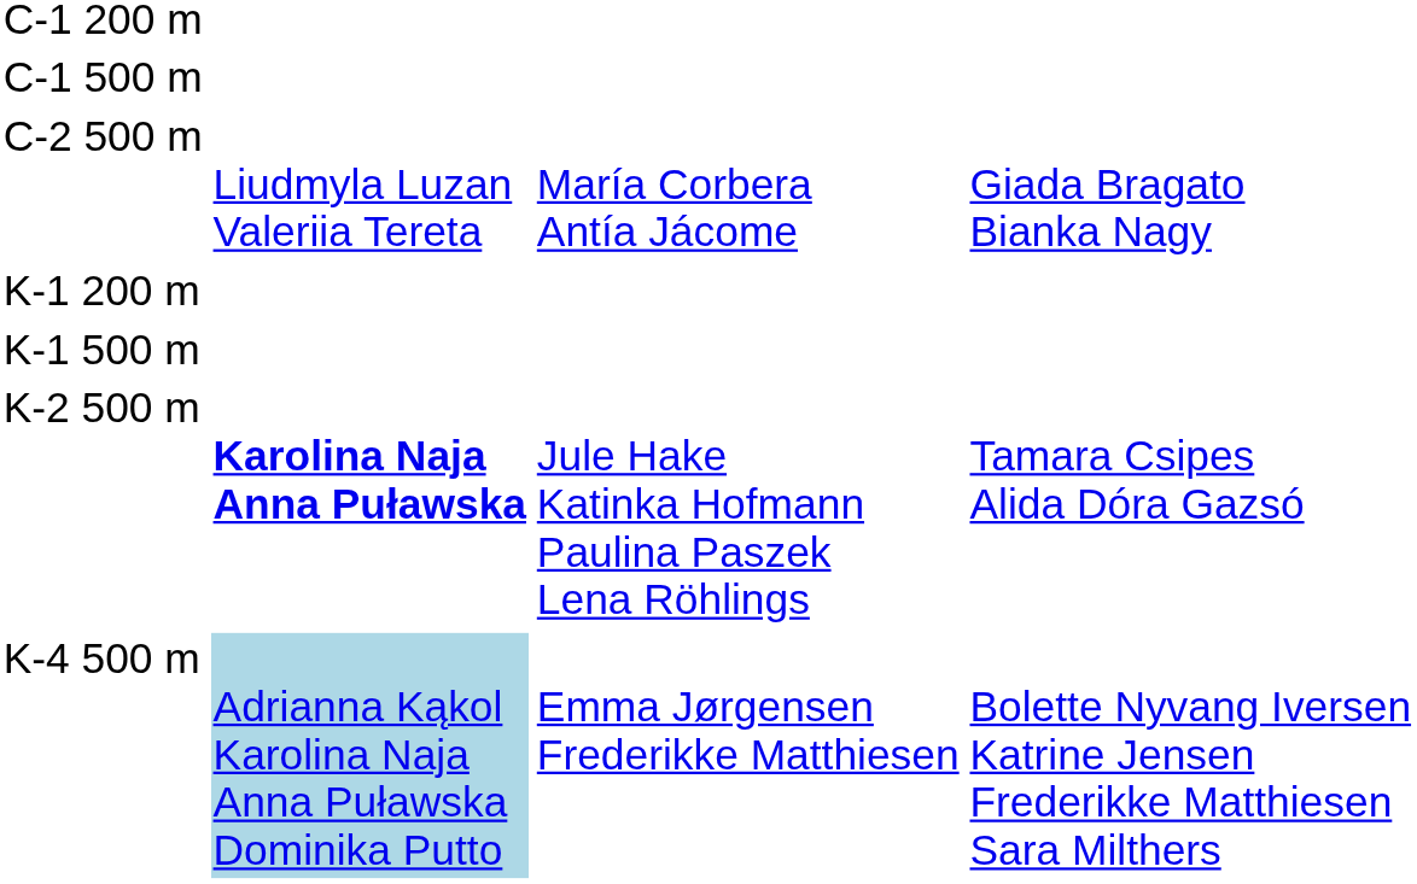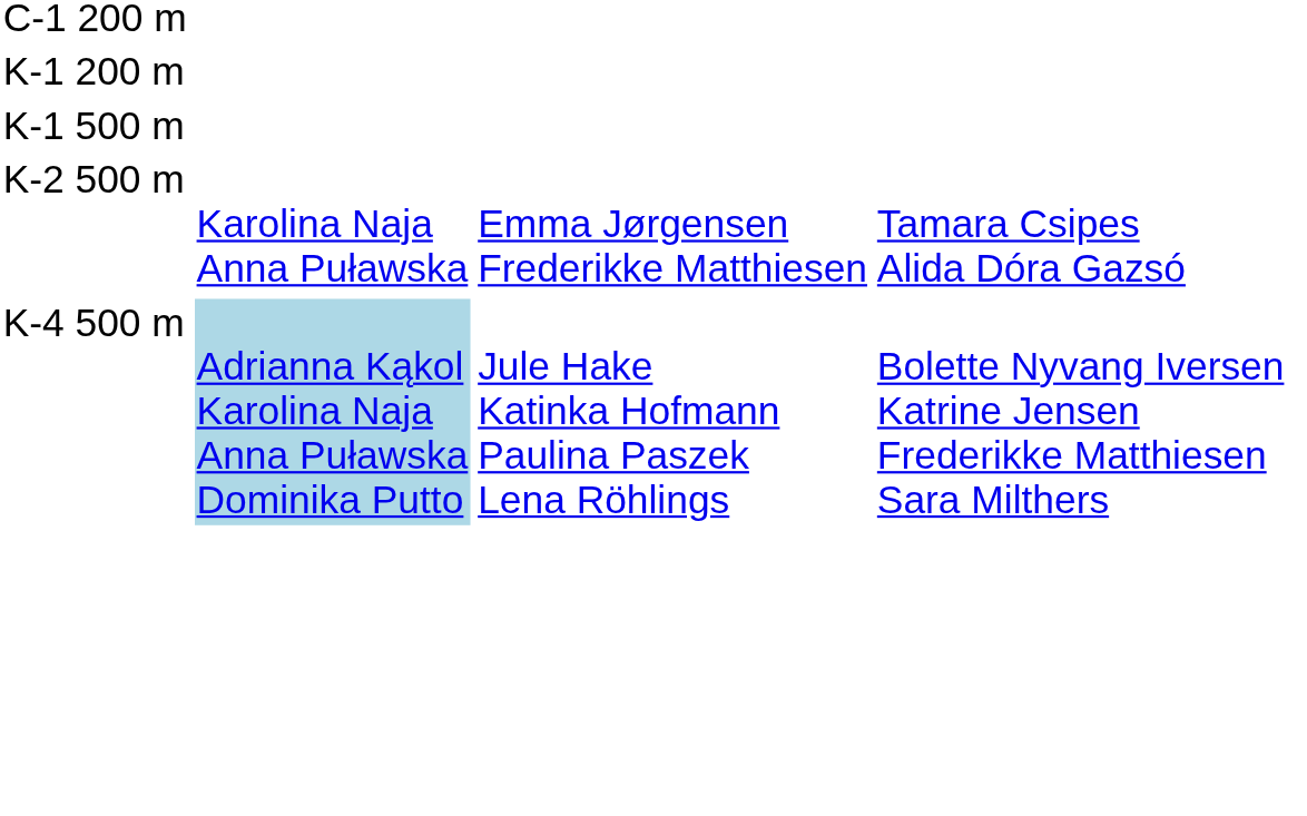- row: C-1 500 m
- row: C-2 500 m | Liudmyla Luzan Valeriia Tereta | María Corbera Antía Jácome | Giada Bragato Bianka Nagy
K-2 500 m | column 2: bold -> normal
K-2 500 m | column 3: Jule Hake Katinka Hofmann Paulina Paszek Lena Röhlings -> Emma Jørgensen Frederikke Matthiesen
K-4 500 m | column 3: Emma Jørgensen Frederikke Matthiesen -> Jule Hake Katinka Hofmann Paulina Paszek Lena Röhlings
